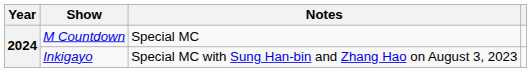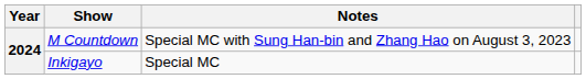M Countdown | Notes: Special MC -> Special MC with Sung Han-bin and Zhang Hao on August 3, 2023
Inkigayo | Notes: Special MC with Sung Han-bin and Zhang Hao on August 3, 2023 -> Special MC
